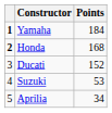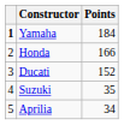Honda | column 1: bold -> normal
Honda | Points: 168 -> 166
Suzuki | Points: 53 -> 35
